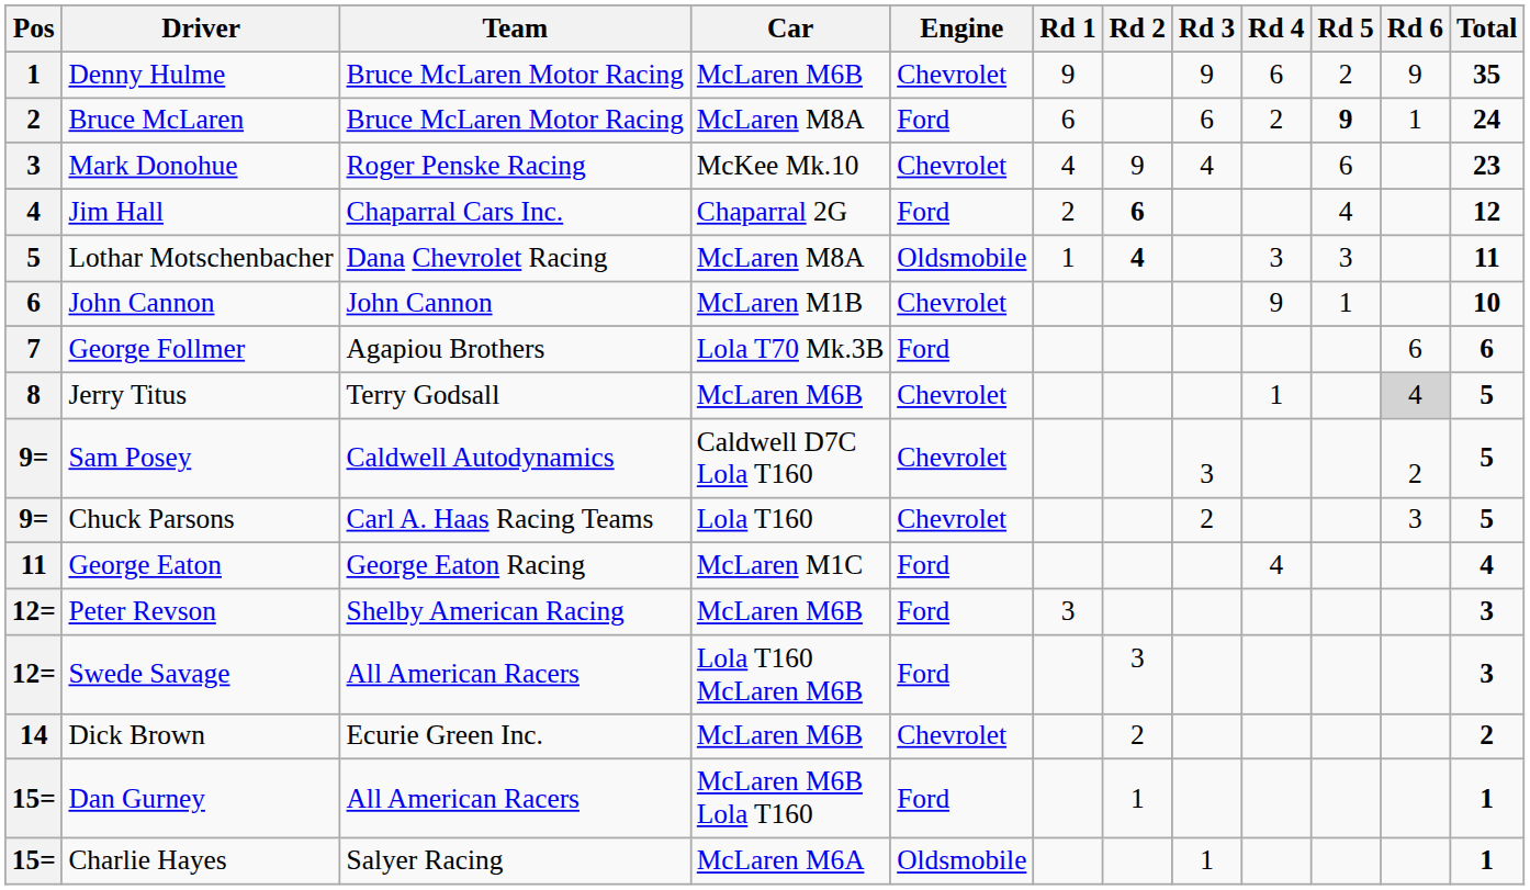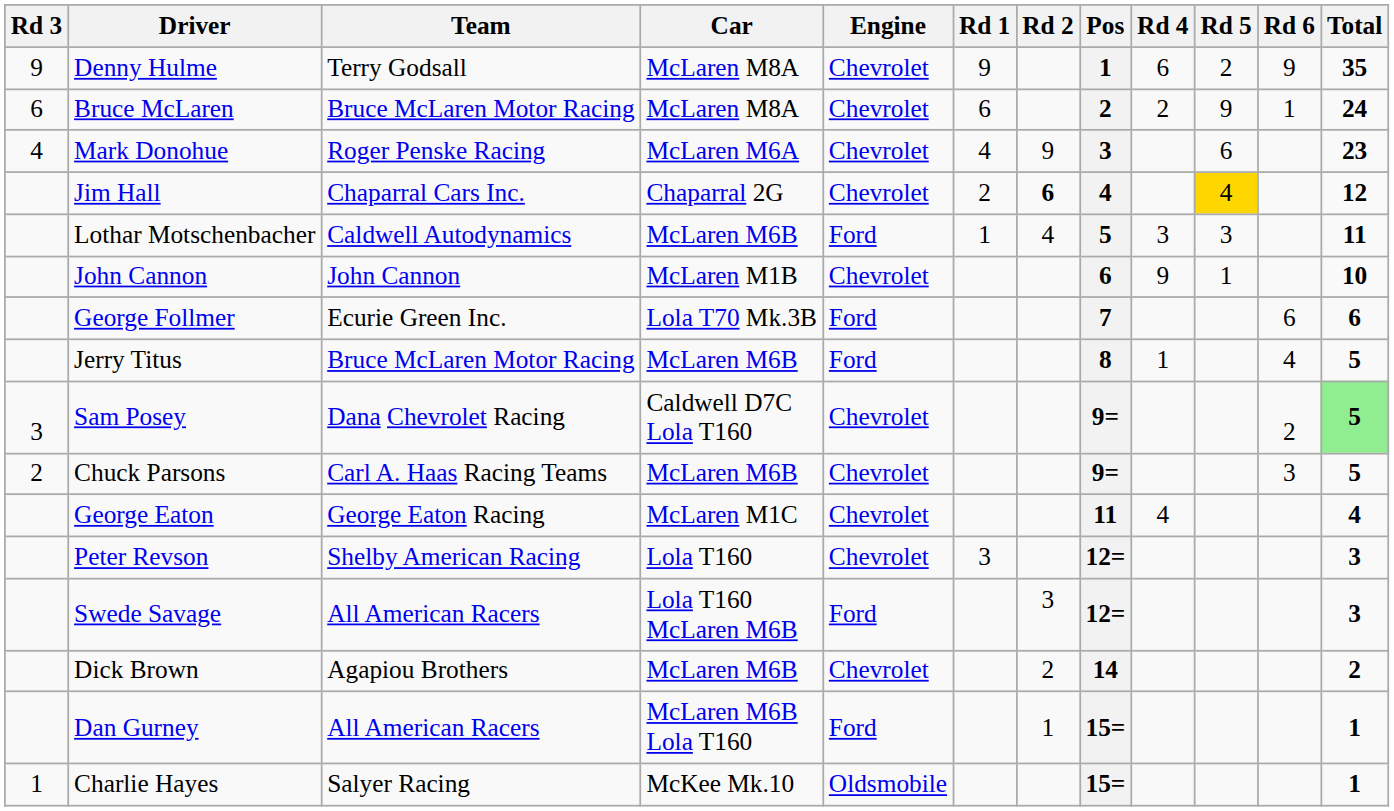columns swapped: Pos <-> Rd 3
Denny Hulme | Team: Bruce McLaren Motor Racing -> Terry Godsall
Denny Hulme | Car: McLaren M6B -> McLaren M8A
Bruce McLaren | Engine: Ford -> Chevrolet
Bruce McLaren | Rd 5: bold -> normal
Mark Donohue | Car: McKee Mk.10 -> McLaren M6A
Jim Hall | Engine: Ford -> Chevrolet
Jim Hall | Rd 5: no background -> gold background
Lothar Motschenbacher | Team: Dana Chevrolet Racing -> Caldwell Autodynamics
Lothar Motschenbacher | Car: McLaren M8A -> McLaren M6B
Lothar Motschenbacher | Engine: Oldsmobile -> Ford
Lothar Motschenbacher | Rd 2: bold -> normal
George Follmer | Team: Agapiou Brothers -> Ecurie Green Inc.
Jerry Titus | Team: Terry Godsall -> Bruce McLaren Motor Racing
Jerry Titus | Engine: Chevrolet -> Ford
Jerry Titus | Rd 6: lightgrey background -> no background
Sam Posey | Team: Caldwell Autodynamics -> Dana Chevrolet Racing
Sam Posey | Total: no background -> lightgreen background
Chuck Parsons | Car: Lola T160 -> McLaren M6B
George Eaton | Engine: Ford -> Chevrolet
Peter Revson | Car: McLaren M6B -> Lola T160
Peter Revson | Engine: Ford -> Chevrolet
Dick Brown | Team: Ecurie Green Inc. -> Agapiou Brothers
Charlie Hayes | Car: McLaren M6A -> McKee Mk.10
